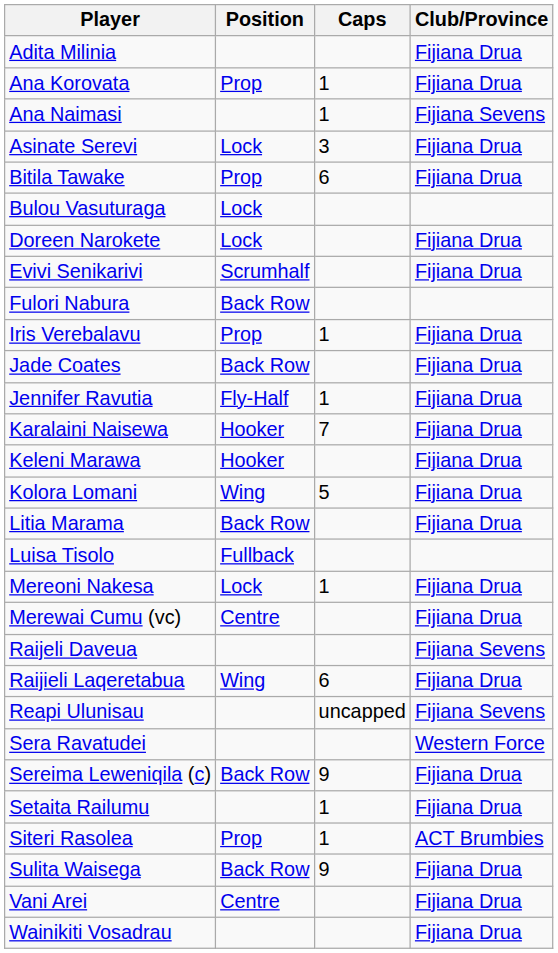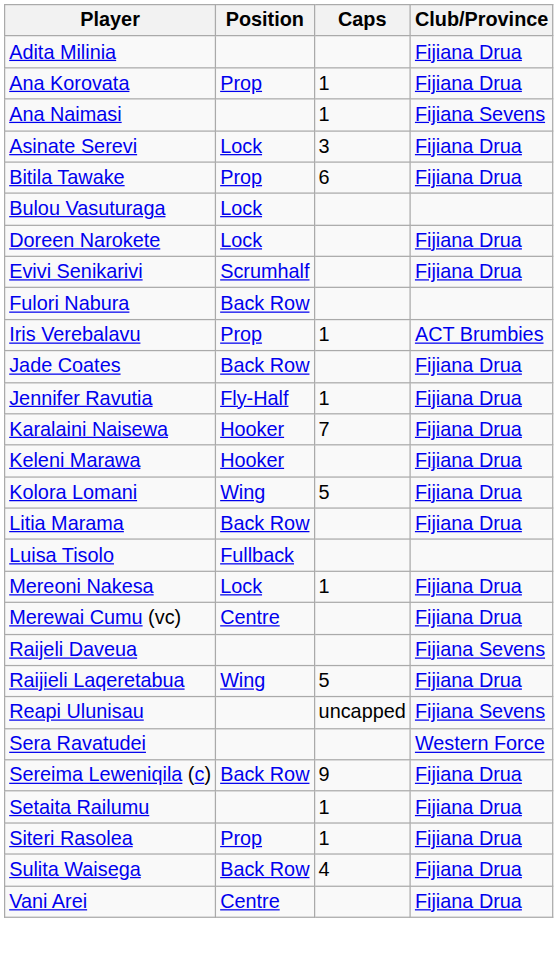Iris Verebalavu | Club/Province: Fijiana Drua -> ACT Brumbies
Raijieli Laqeretabua | Caps: 6 -> 5
Siteri Rasolea | Club/Province: ACT Brumbies -> Fijiana Drua
Sulita Waisega | Caps: 9 -> 4
- row: Wainikiti Vosadrau | Fijiana Drua
